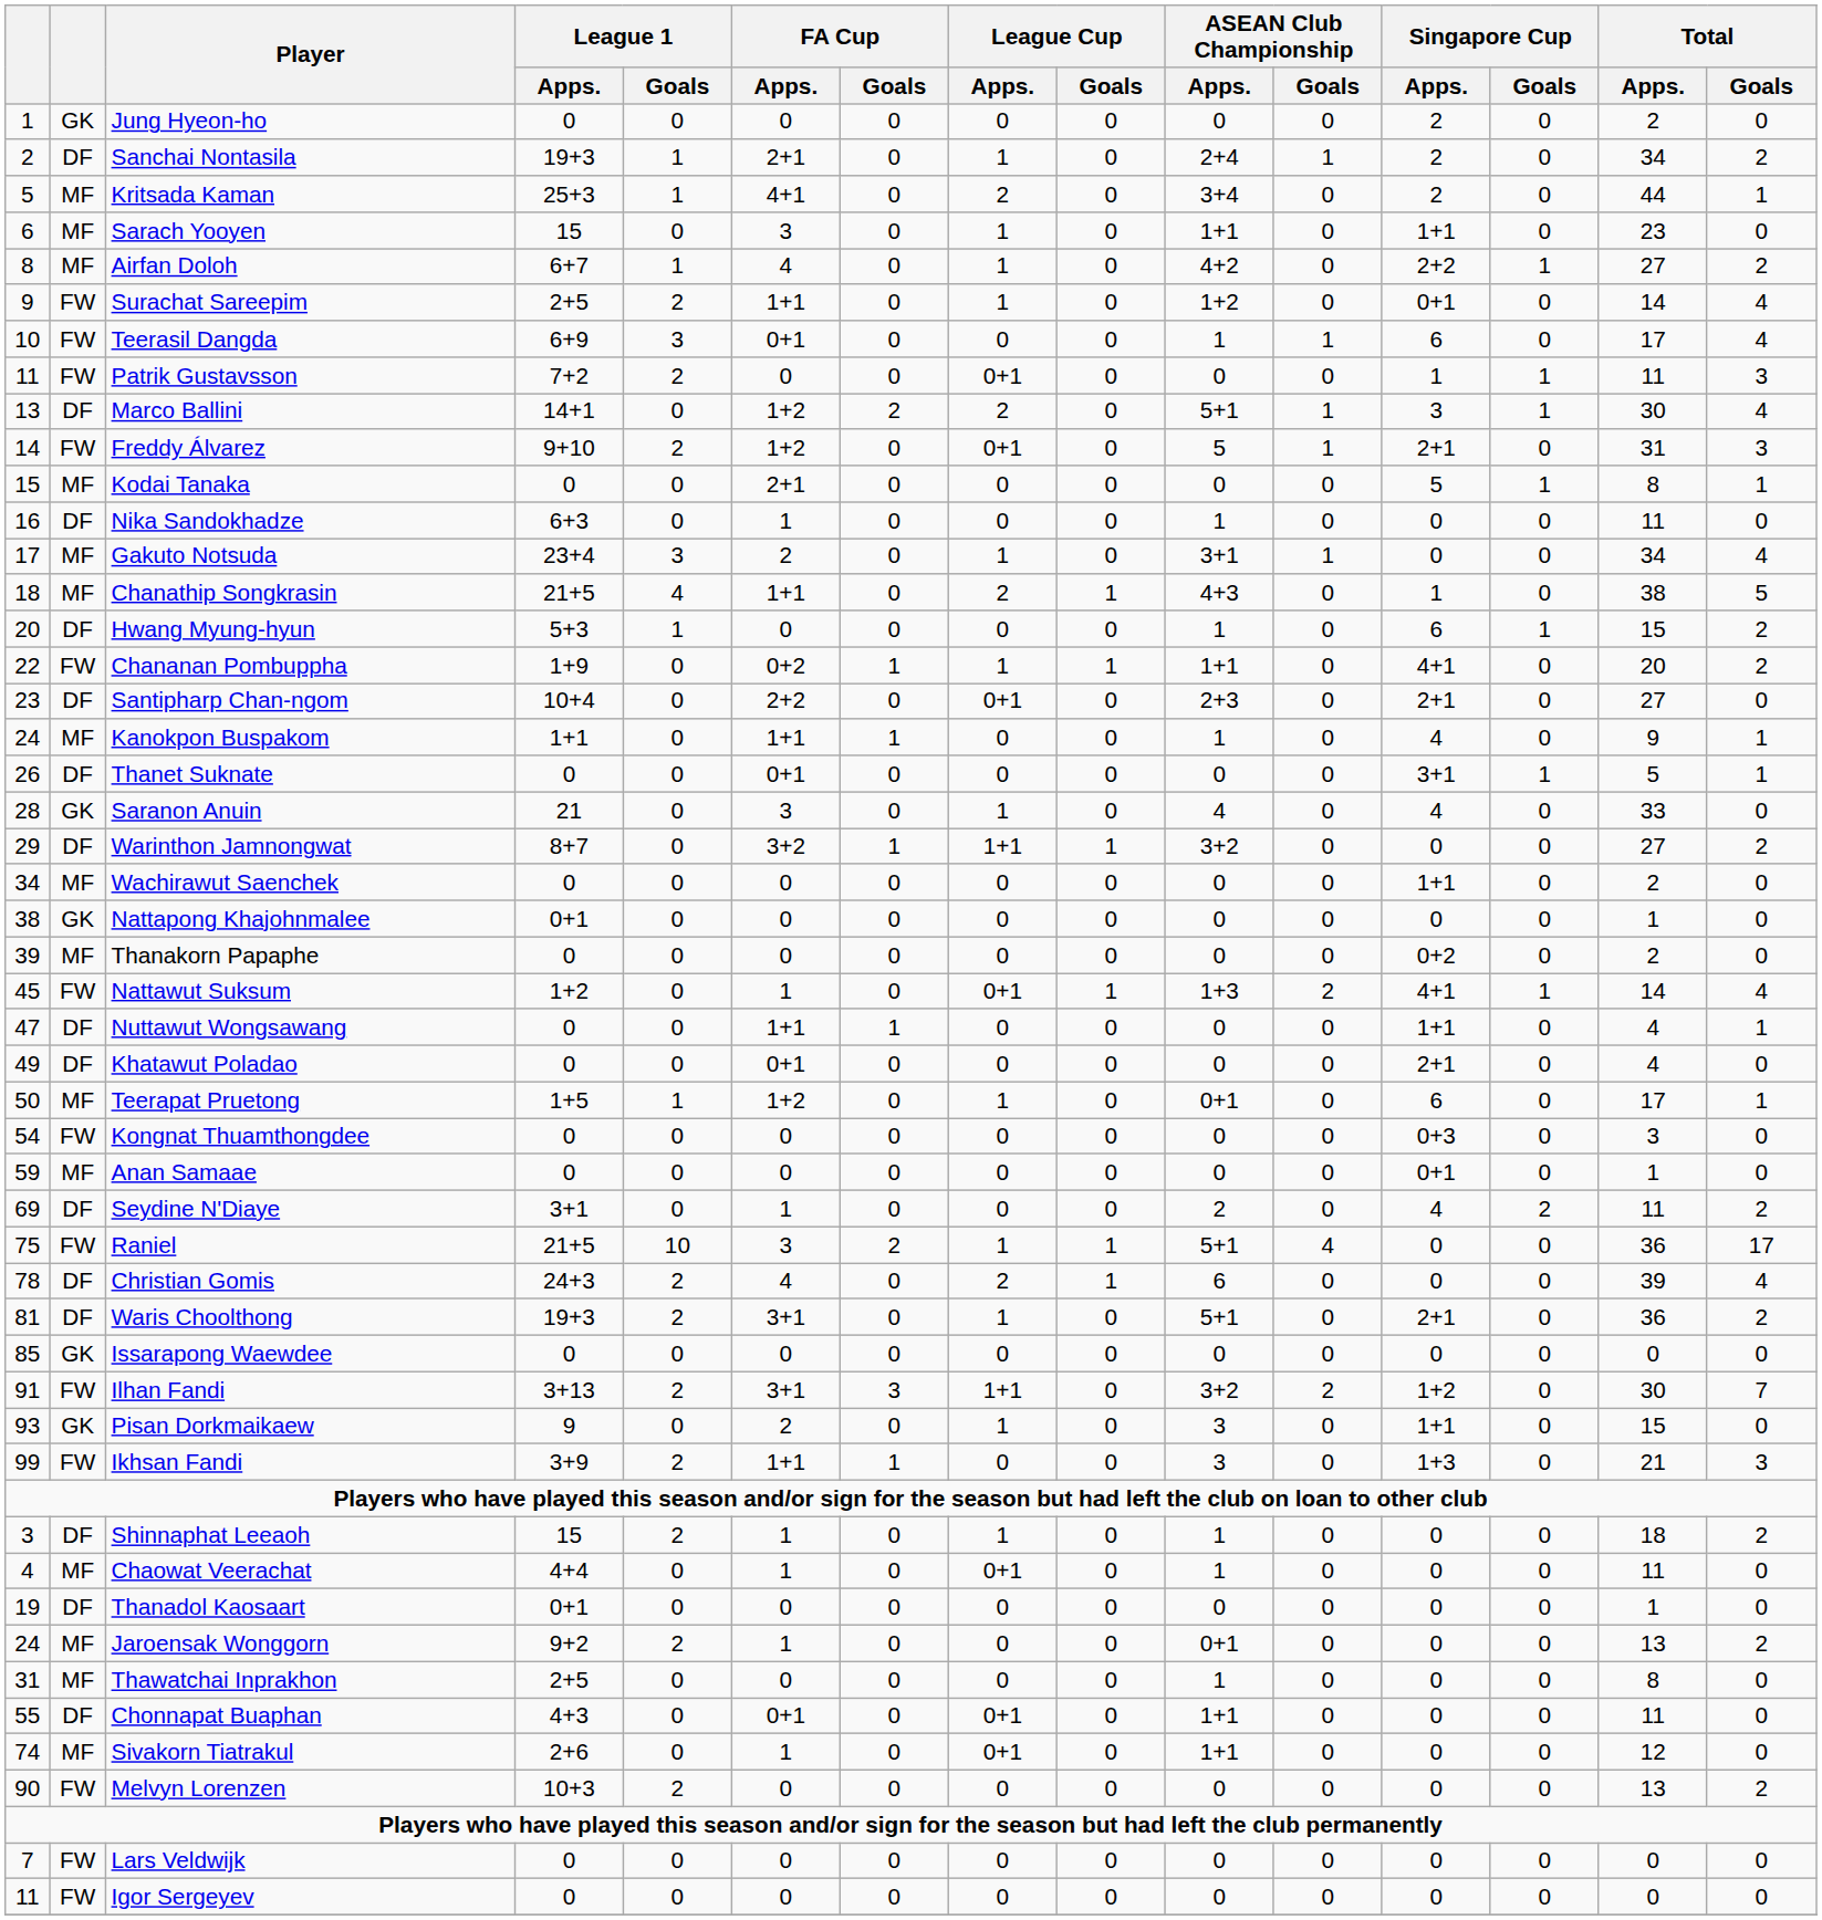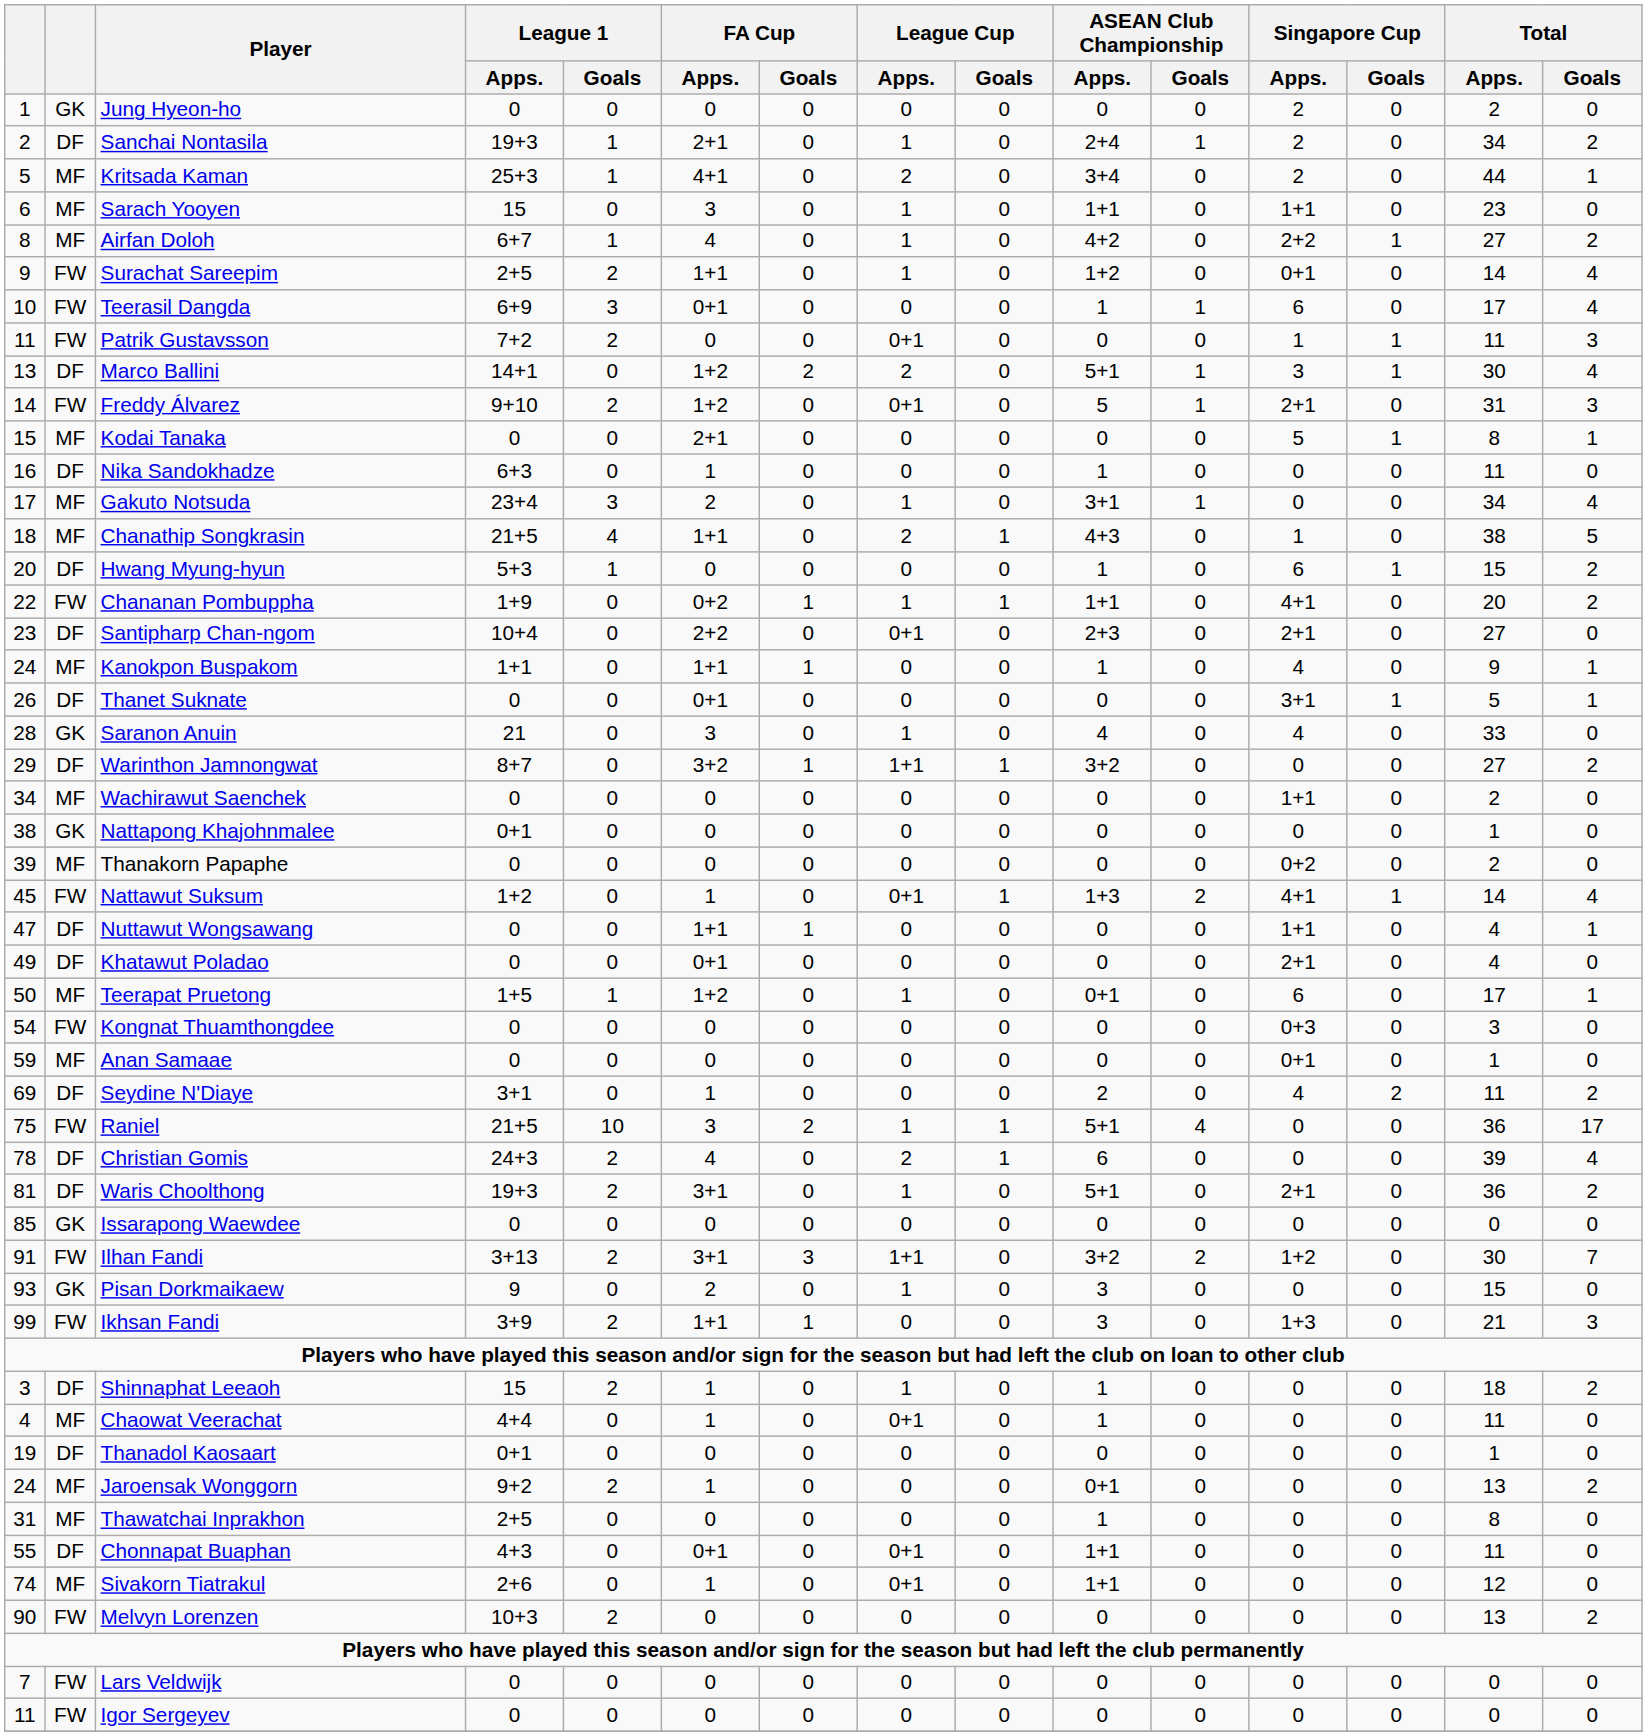Pisan Dorkmaikaew | Singapore Cup / Apps.: 1+1 -> 0
